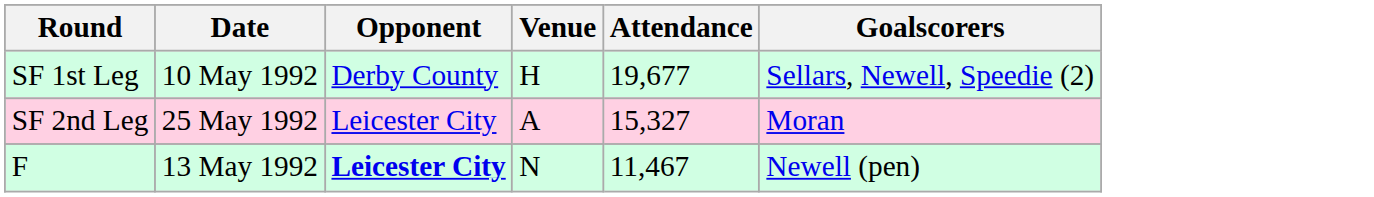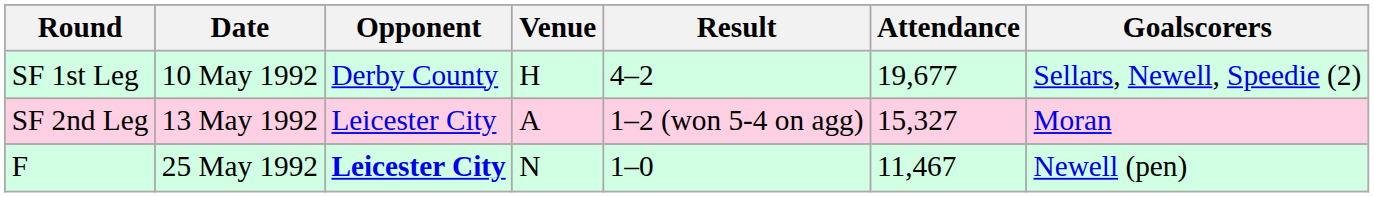+ column: Result | 4–2 | 1–2 (won 5-4 on agg) | 1–0
SF 2nd Leg | Date: 25 May 1992 -> 13 May 1992
F | Date: 13 May 1992 -> 25 May 1992
